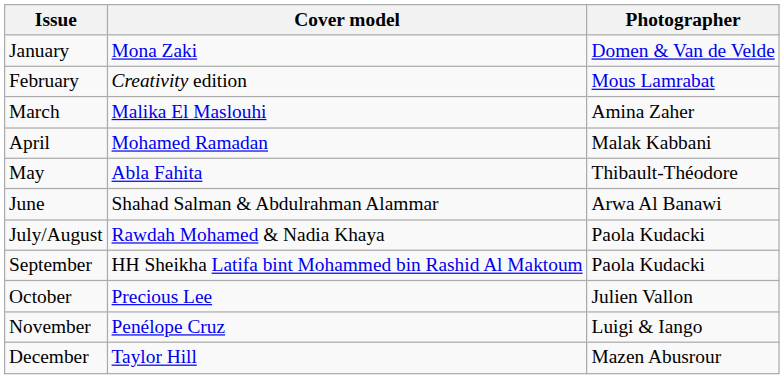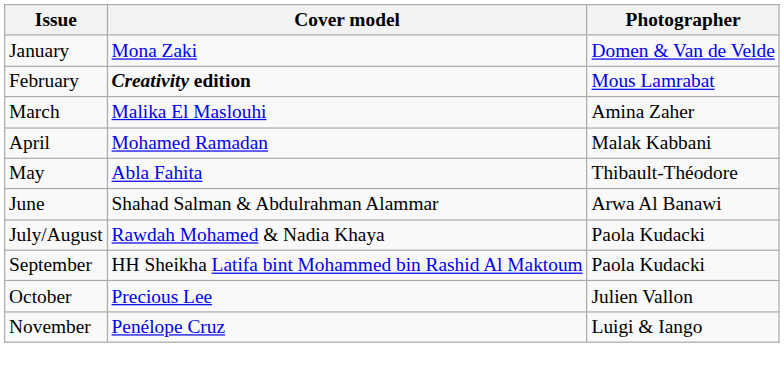February | Cover model: normal -> bold
- row: December | Taylor Hill | Mazen Abusrour
